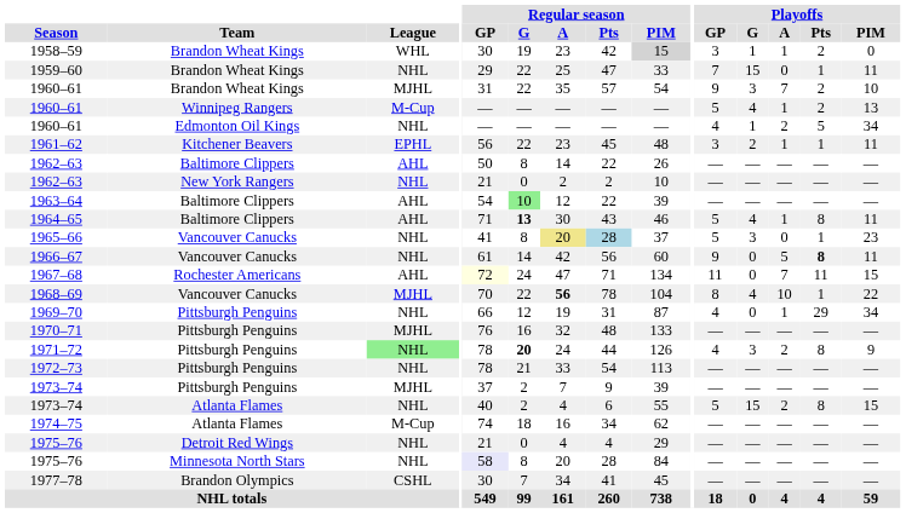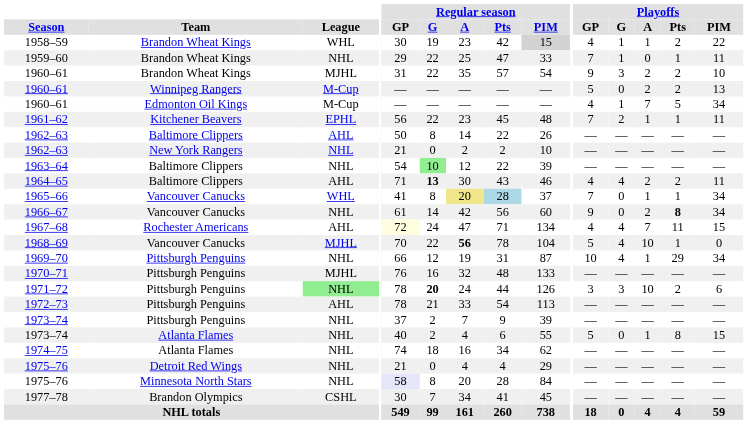1958–59 | Playoffs / GP: 3 -> 4
1958–59 | Playoffs / PIM: 0 -> 22
1959–60 | Playoffs / G: 15 -> 1
1960–61 / Brandon Wheat Kings | Playoffs / A: 7 -> 2
1960–61 / Winnipeg Rangers | Playoffs / G: 4 -> 0
1960–61 / Winnipeg Rangers | Playoffs / A: 1 -> 2
1960–61 / Edmonton Oil Kings | League: NHL -> M-Cup
1960–61 / Edmonton Oil Kings | Playoffs / A: 2 -> 7
1961–62 | Playoffs / GP: 3 -> 7
1963–64 | League: AHL -> NHL
1964–65 | Playoffs / GP: 5 -> 4
1964–65 | Playoffs / A: 1 -> 2
1964–65 | Playoffs / Pts: 8 -> 2
1965–66 | League: NHL -> WHL
1965–66 | Playoffs / GP: 5 -> 7
1965–66 | Playoffs / G: 3 -> 0
1965–66 | Playoffs / A: 0 -> 1
1965–66 | Playoffs / PIM: 23 -> 34
1966–67 | Playoffs / A: 5 -> 2
1966–67 | Playoffs / PIM: 11 -> 34
1967–68 | Playoffs / GP: 11 -> 4
1967–68 | Playoffs / G: 0 -> 4
1968–69 | Playoffs / GP: 8 -> 5
1968–69 | Playoffs / PIM: 22 -> 0
1969–70 | Playoffs / GP: 4 -> 10
1969–70 | Playoffs / G: 0 -> 4
1971–72 | Playoffs / GP: 4 -> 3
1971–72 | Playoffs / A: 2 -> 10
1971–72 | Playoffs / Pts: 8 -> 2
1971–72 | Playoffs / PIM: 9 -> 6
1972–73 | League: NHL -> AHL
1973–74 / Pittsburgh Penguins | League: MJHL -> NHL
1973–74 / Atlanta Flames | Playoffs / G: 15 -> 0
1973–74 / Atlanta Flames | Playoffs / A: 2 -> 1
1974–75 | League: M-Cup -> NHL
